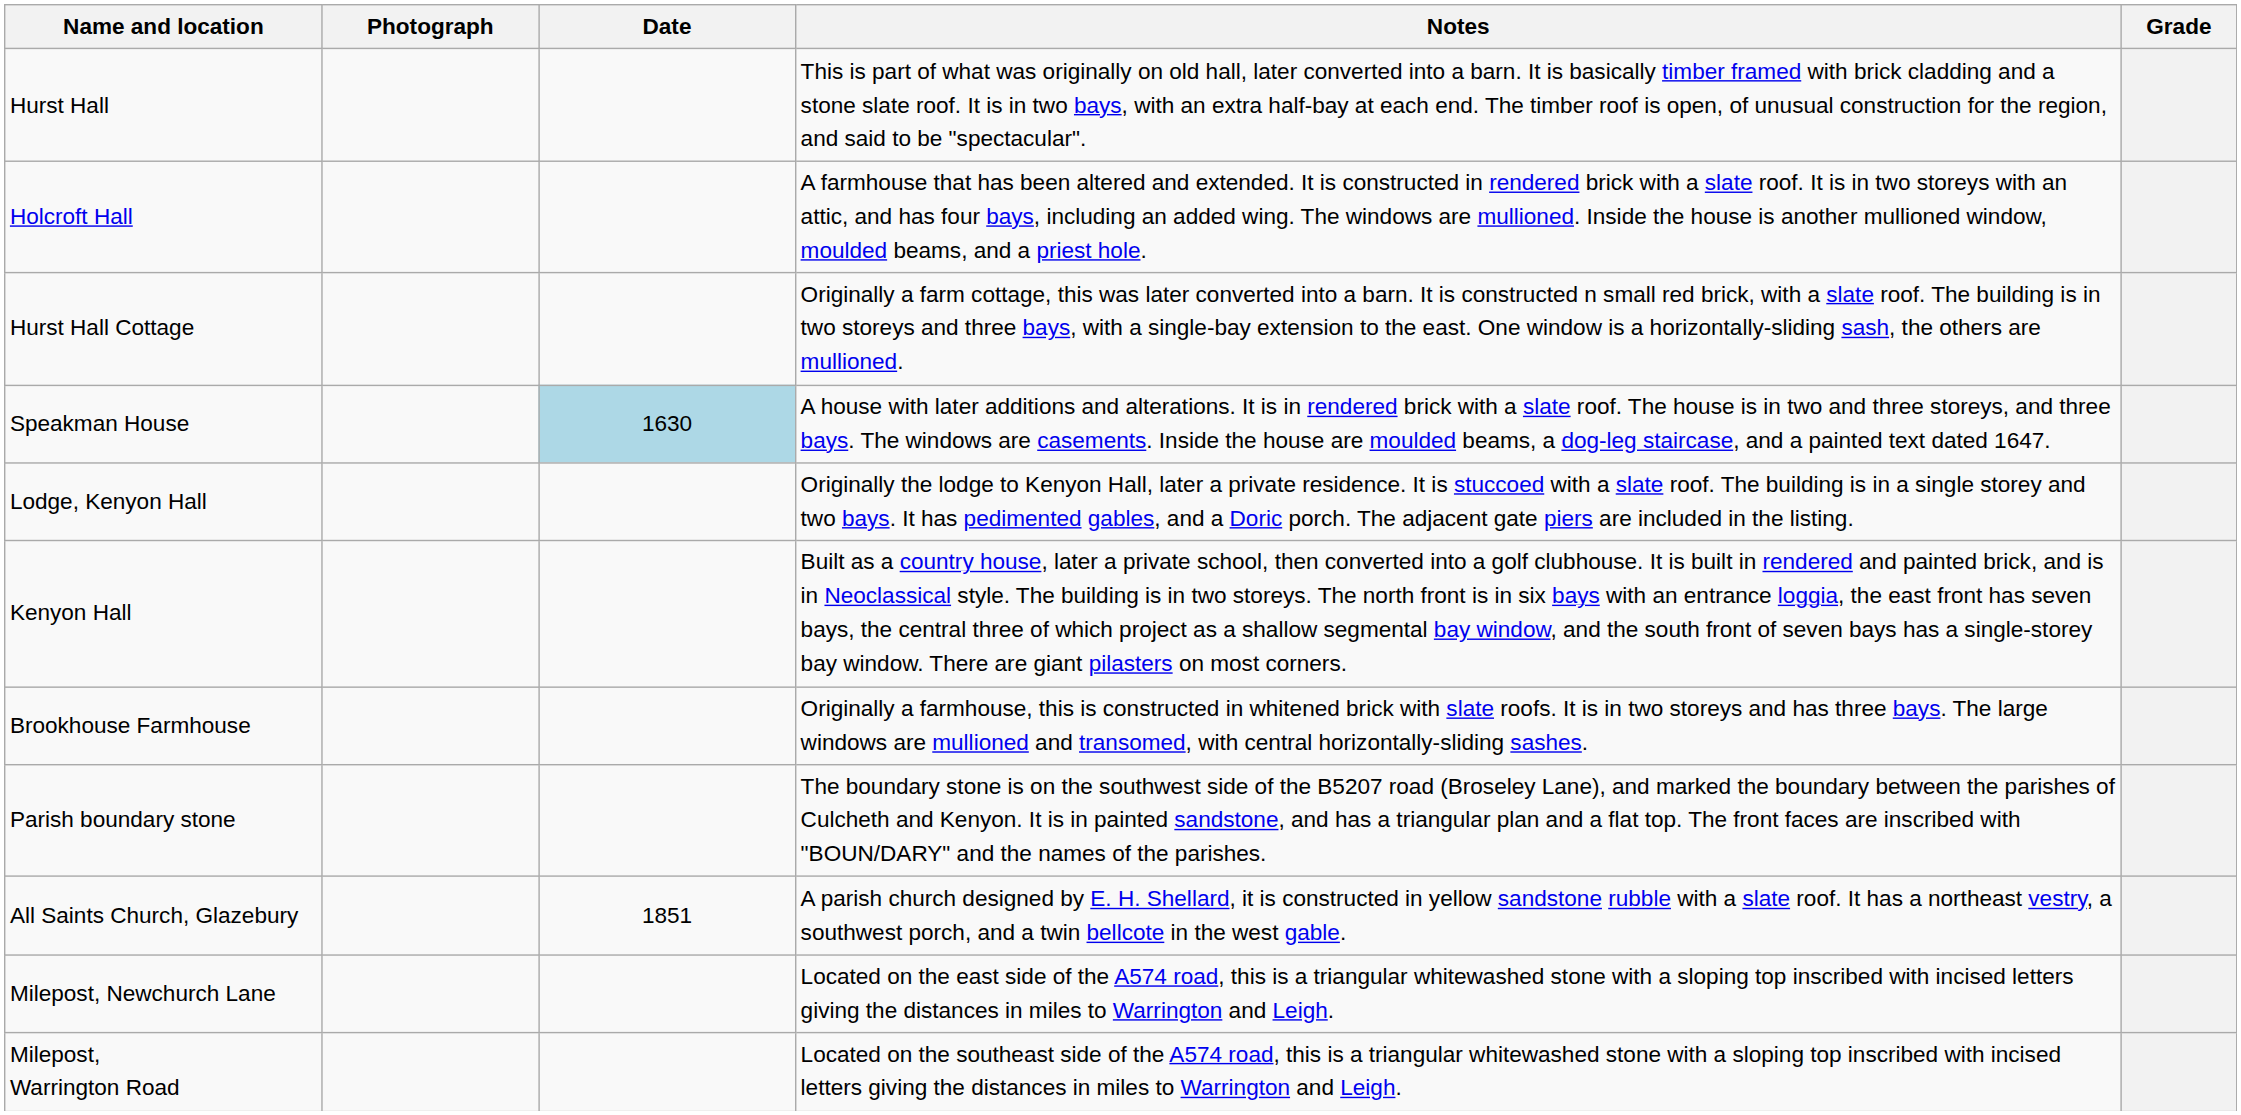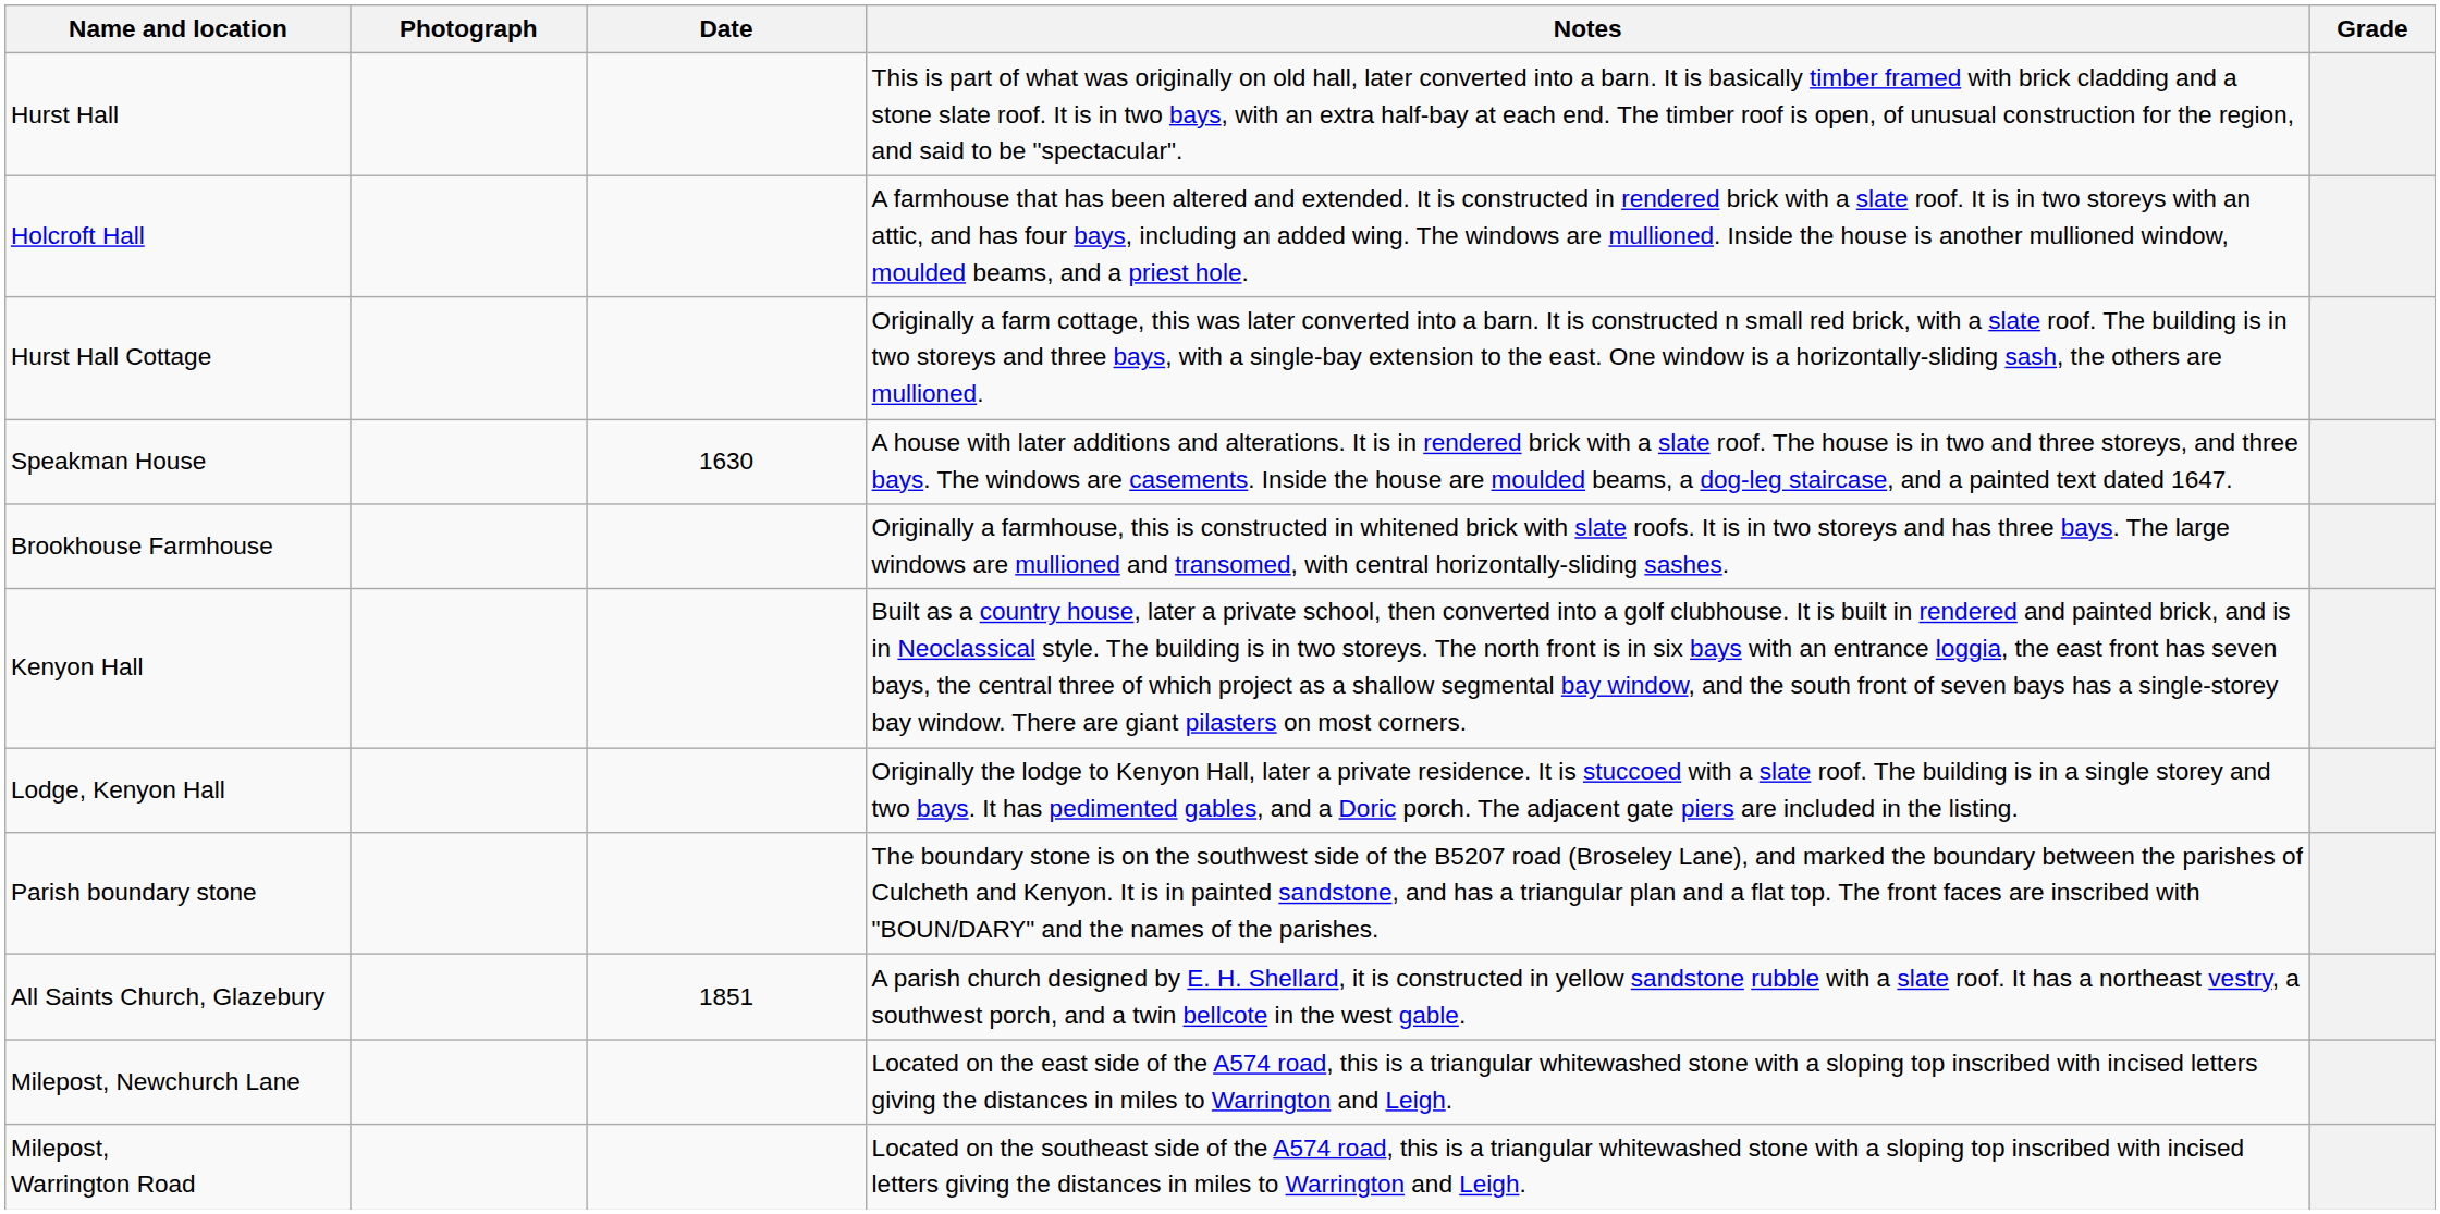Speakman House | Date: lightblue background -> no background
rows swapped: Brookhouse Farmhouse <-> Lodge, Kenyon Hall
